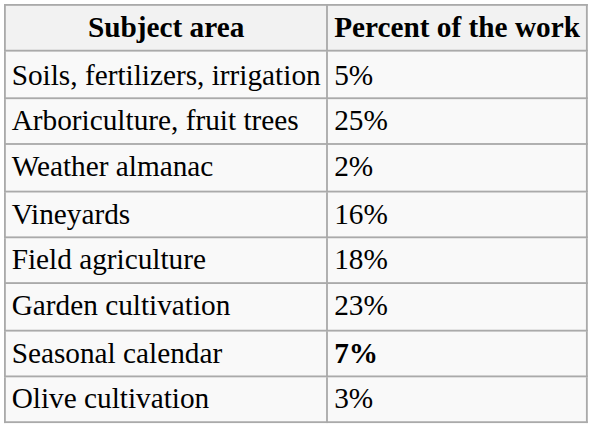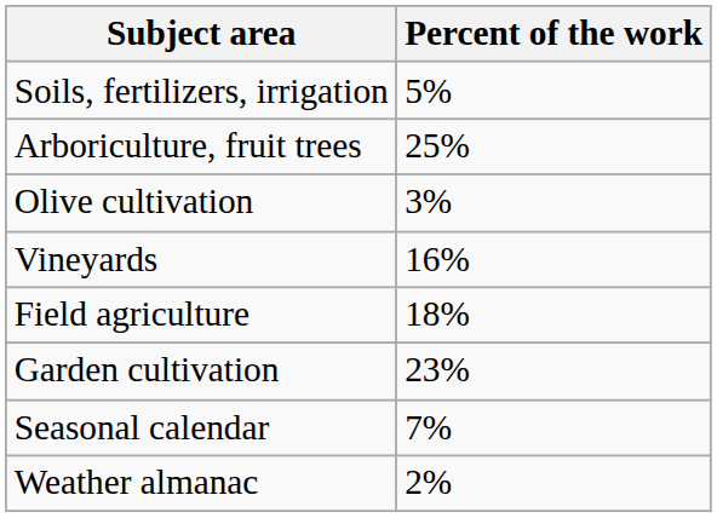rows swapped: Olive cultivation <-> Weather almanac
Seasonal calendar | Percent of the work: bold -> normal
